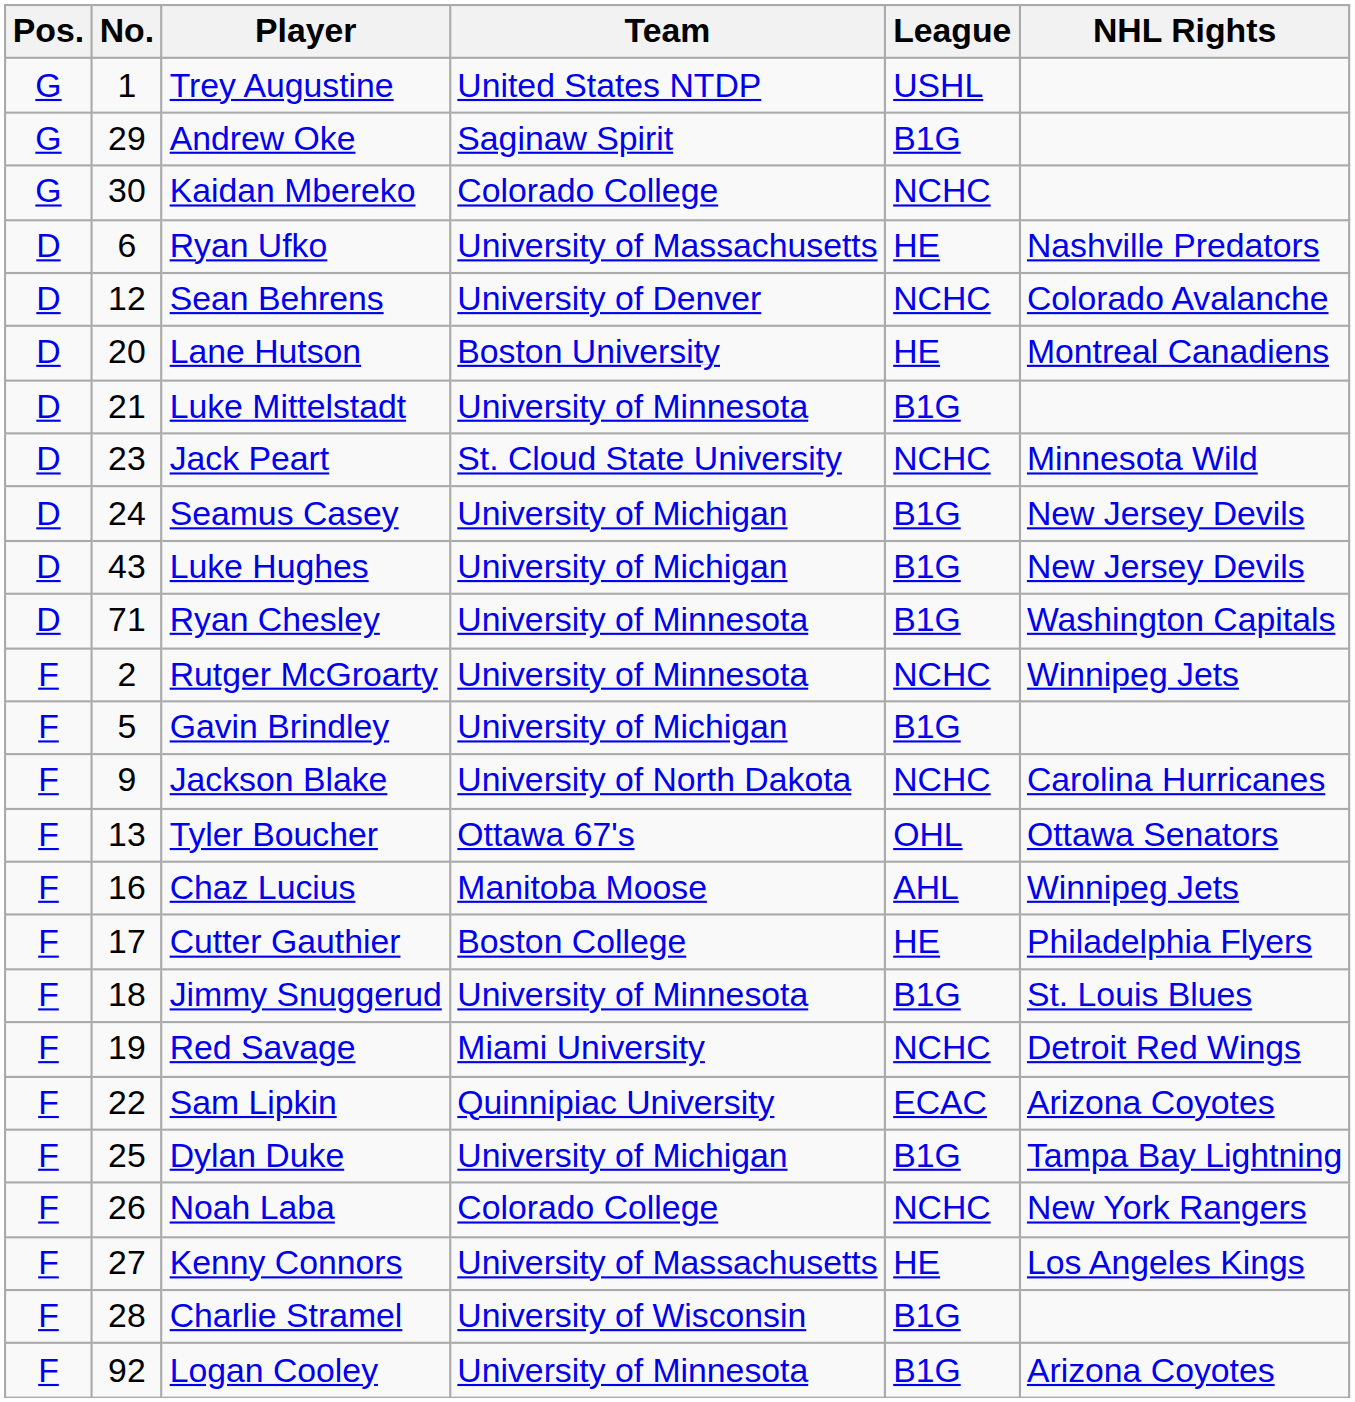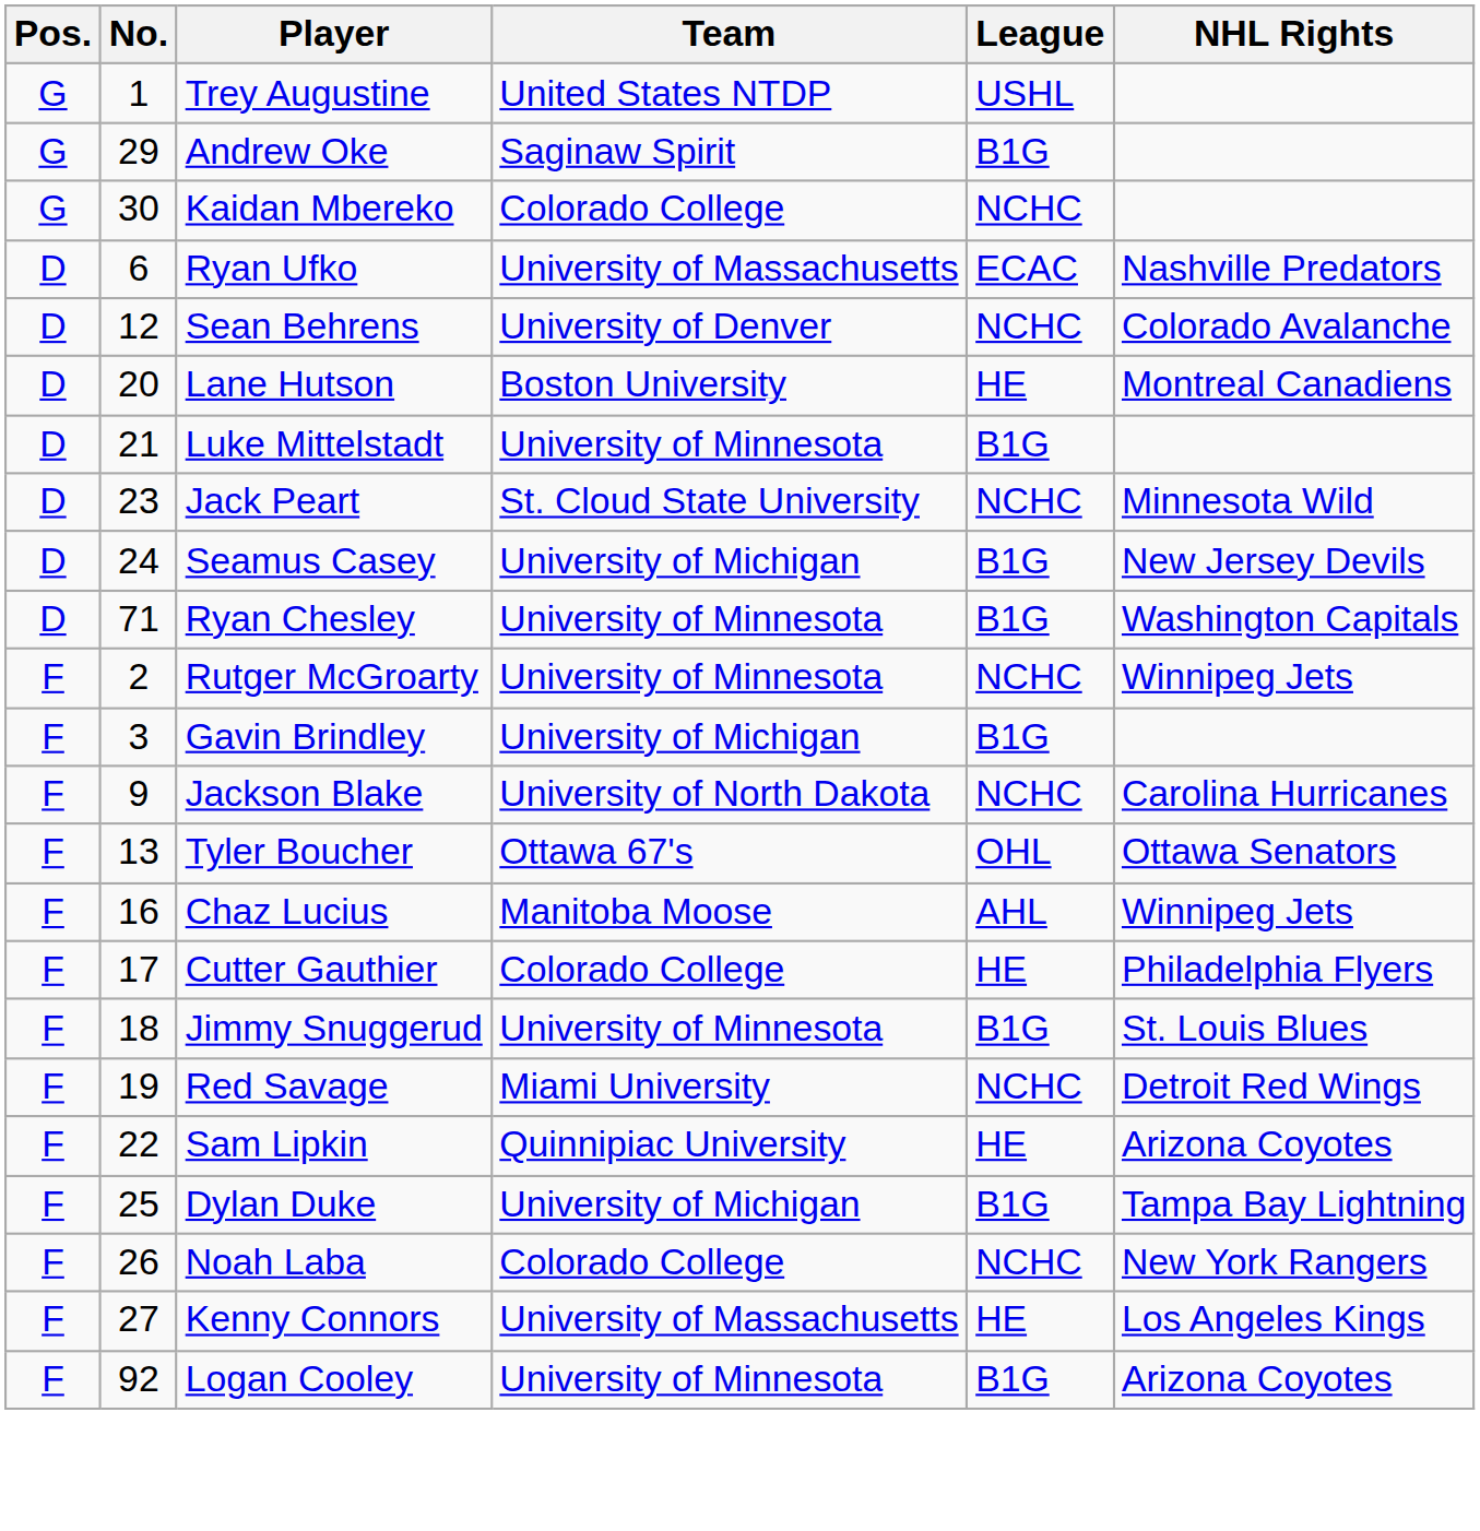Ryan Ufko | League: HE -> ECAC
- row: D | 43 | Luke Hughes | University of Michigan | B1G | New Jersey Devils
Gavin Brindley | No.: 5 -> 3
Cutter Gauthier | Team: Boston College -> Colorado College
Sam Lipkin | League: ECAC -> HE
- row: F | 28 | Charlie Stramel | University of Wisconsin | B1G
